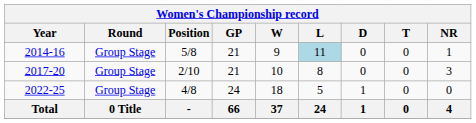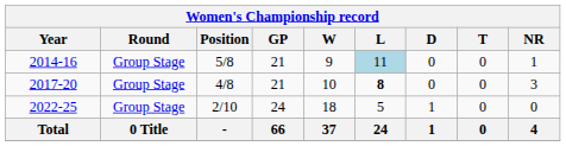2017-20 | Position: 2/10 -> 4/8
2017-20 | L: normal -> bold
2022-25 | Position: 4/8 -> 2/10
